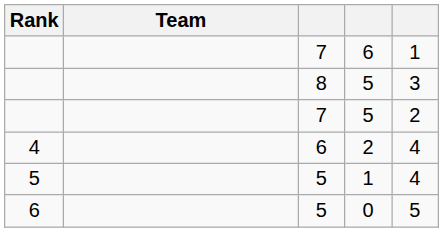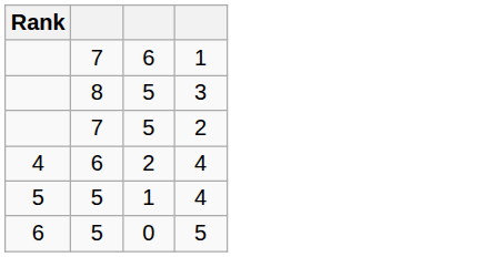- column: Team
